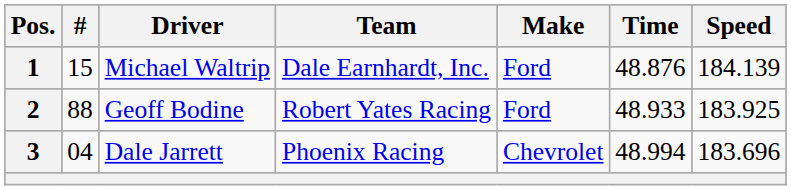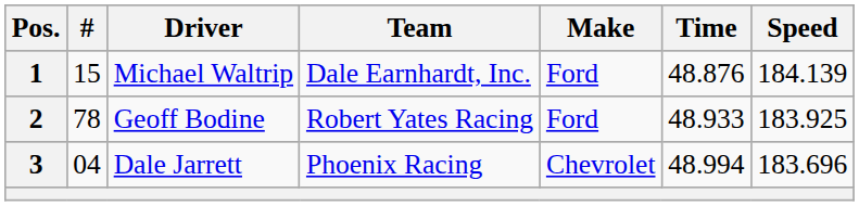2 | #: 88 -> 78
